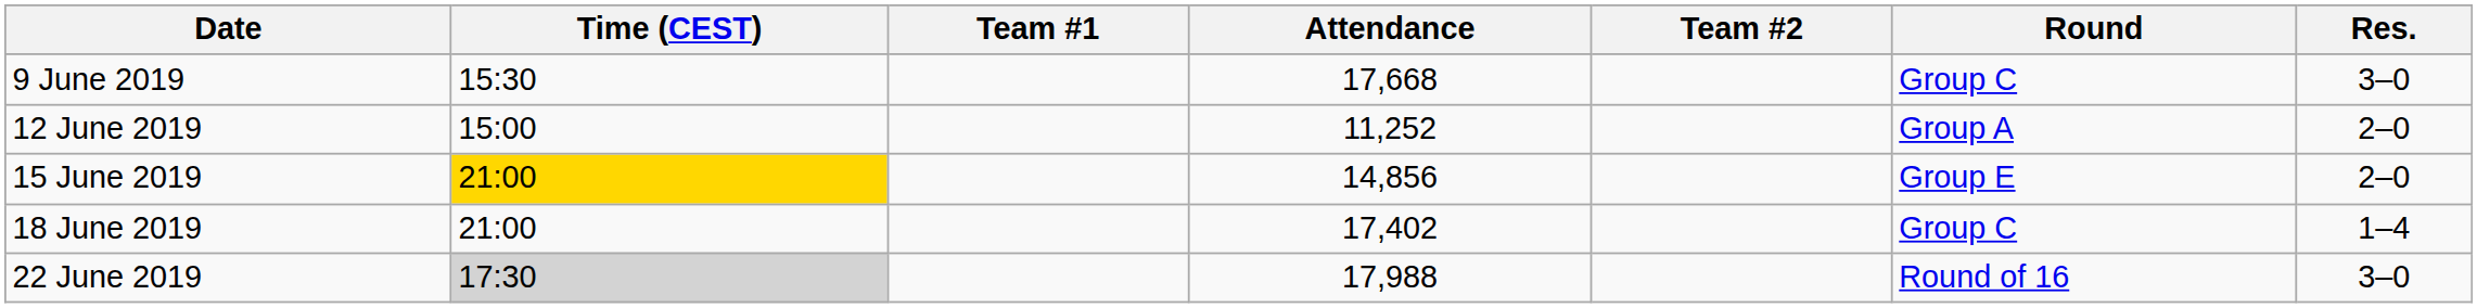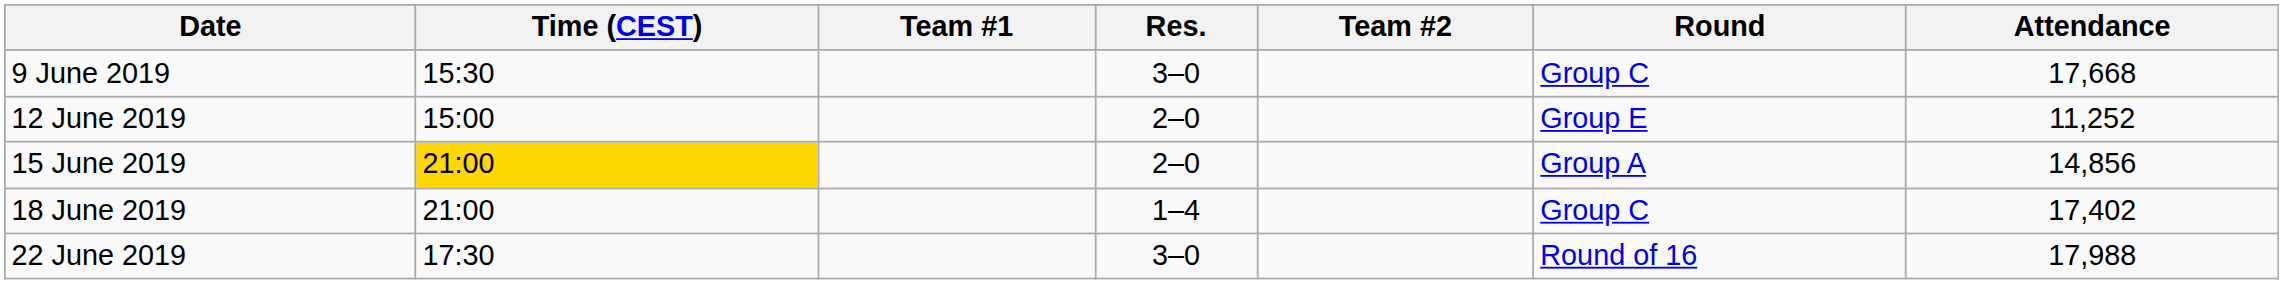columns swapped: Res. <-> Attendance
12 June 2019 | Round: Group A -> Group E
15 June 2019 | Round: Group E -> Group A
22 June 2019 | Time (CEST): lightgrey background -> no background
